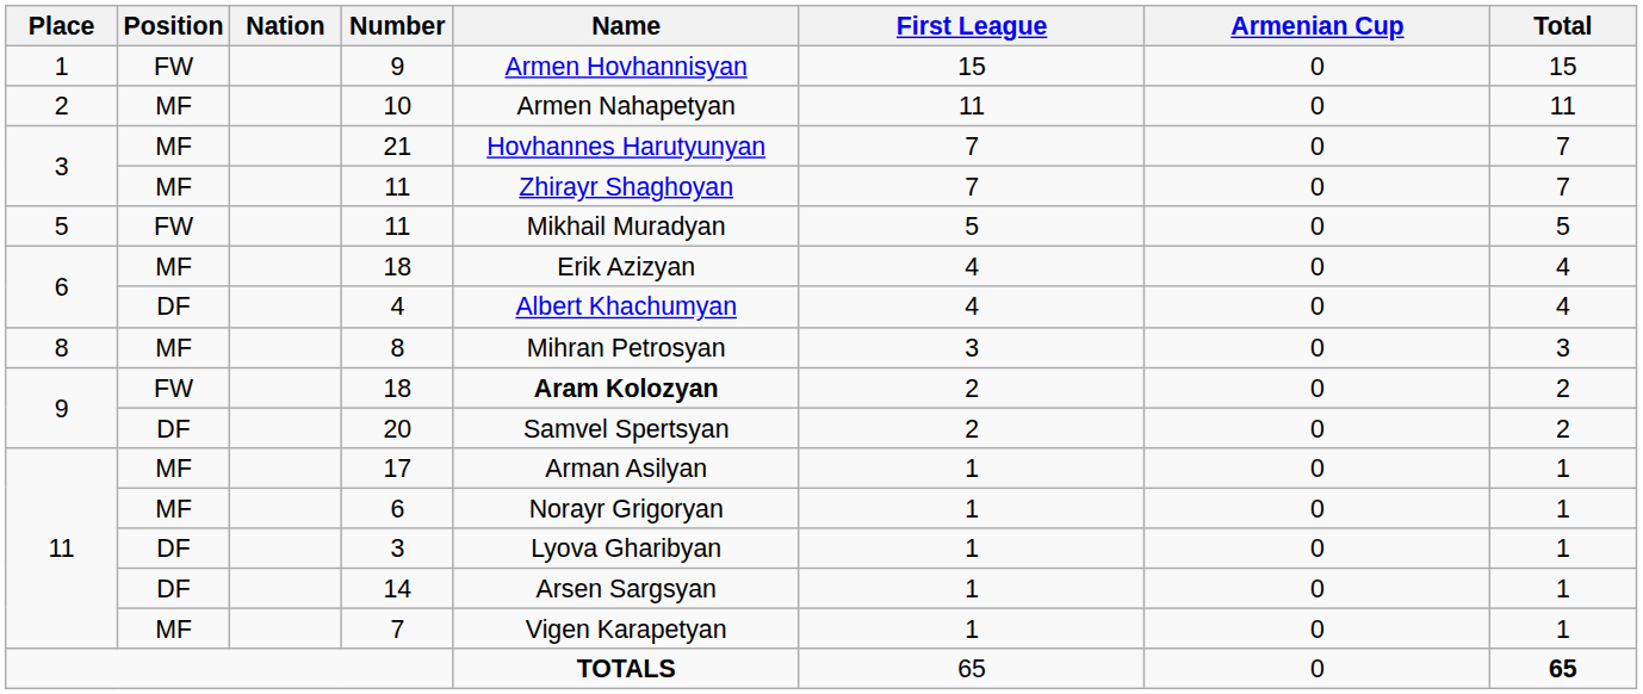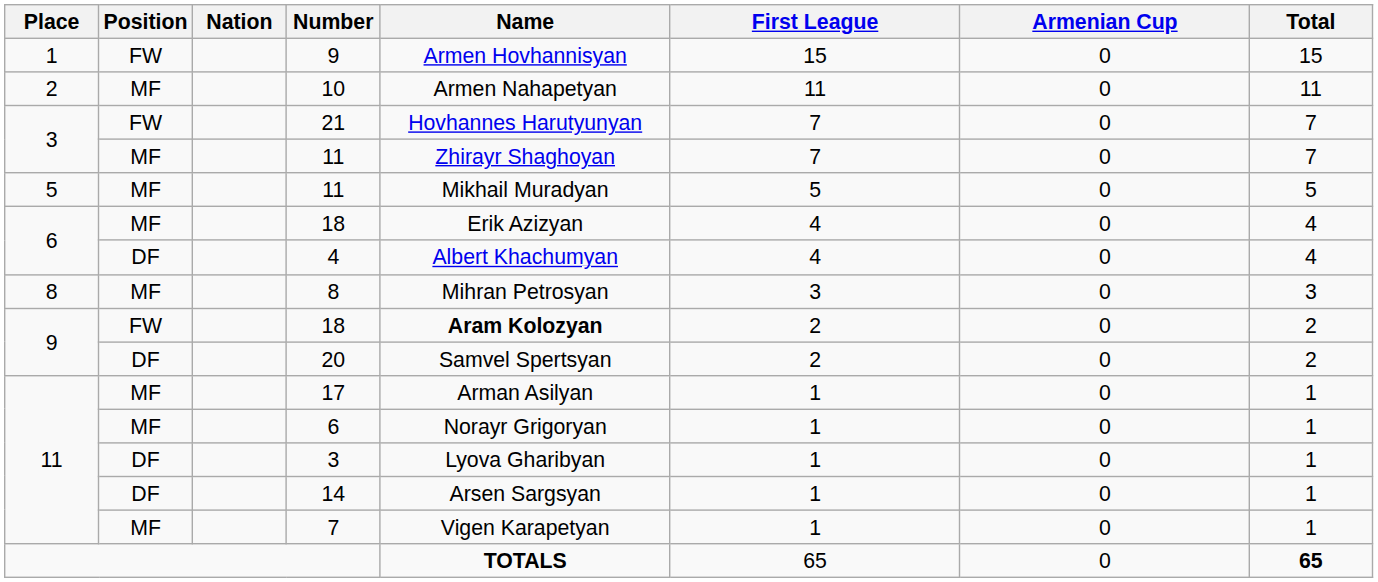21 | Position: MF -> FW
5 / 11 | Position: FW -> MF
